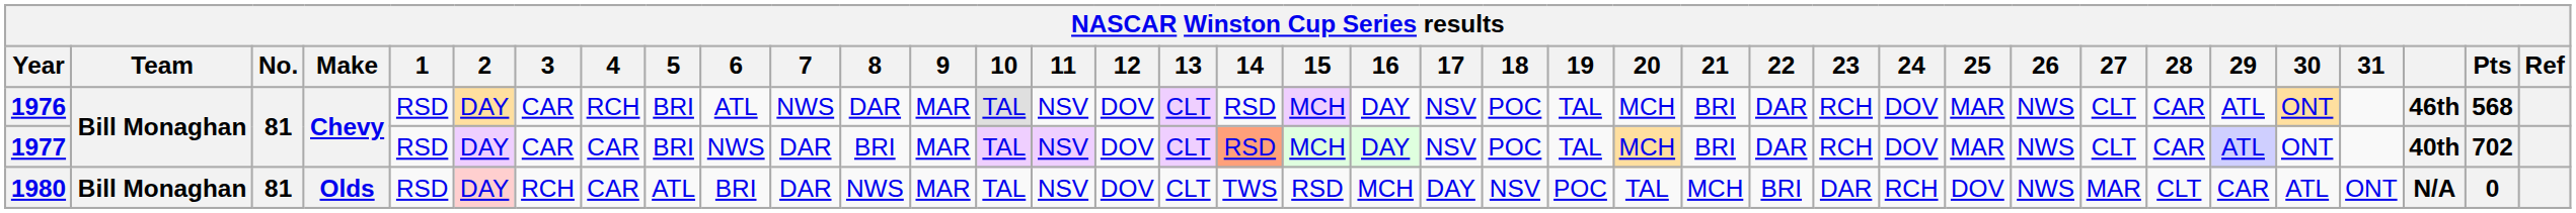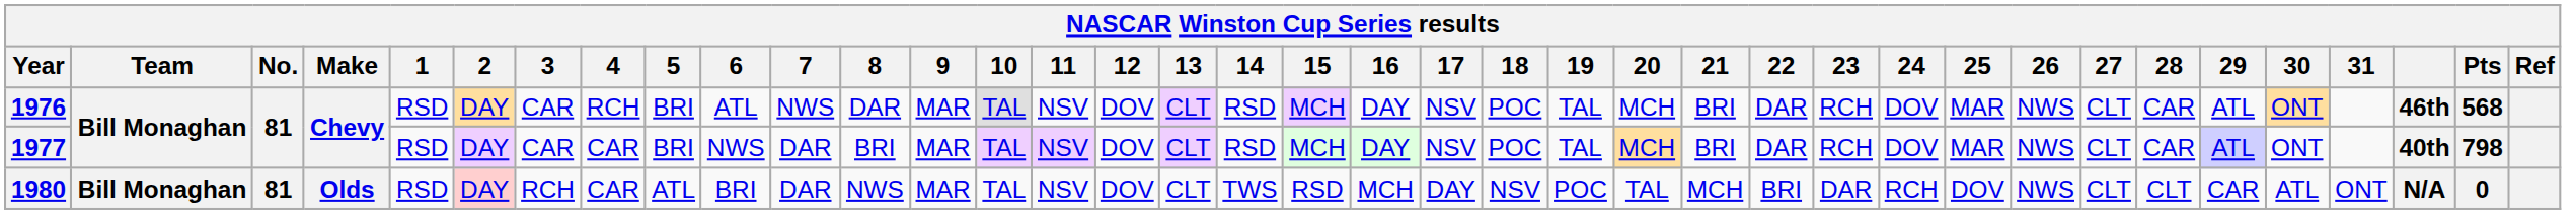1977 | 14: lightsalmon background -> no background
1977 | Pts: 702 -> 798
1980 | 27: MAR -> CLT
